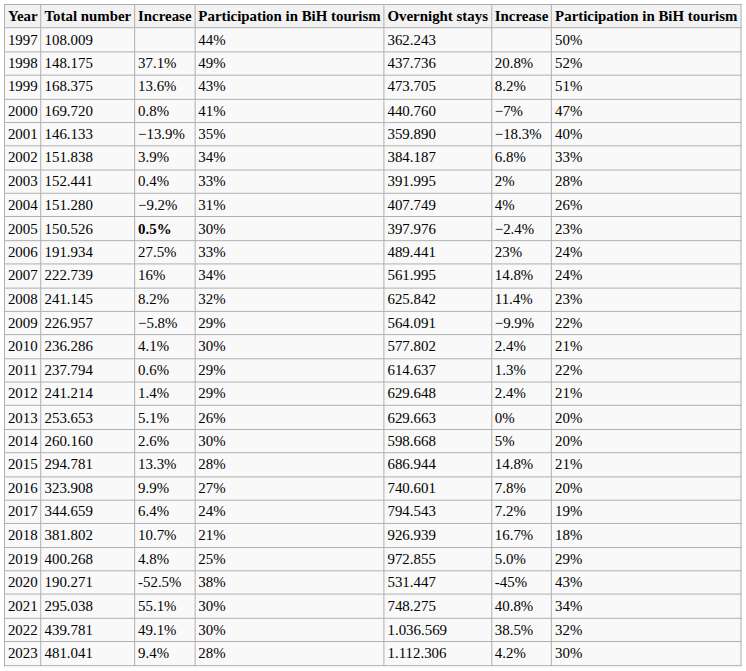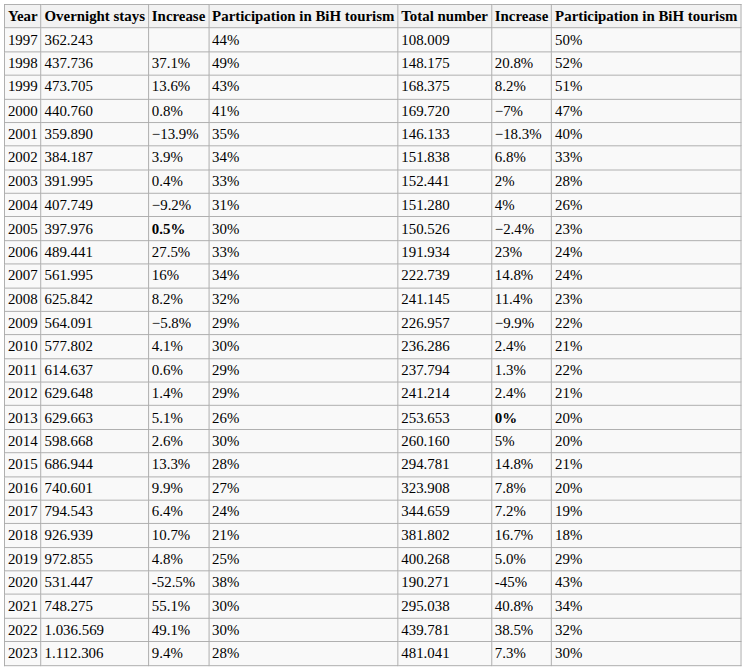columns swapped: Total number <-> Overnight stays
2013 | column 6: normal -> bold
2023 | column 6: 4.2% -> 7.3%
